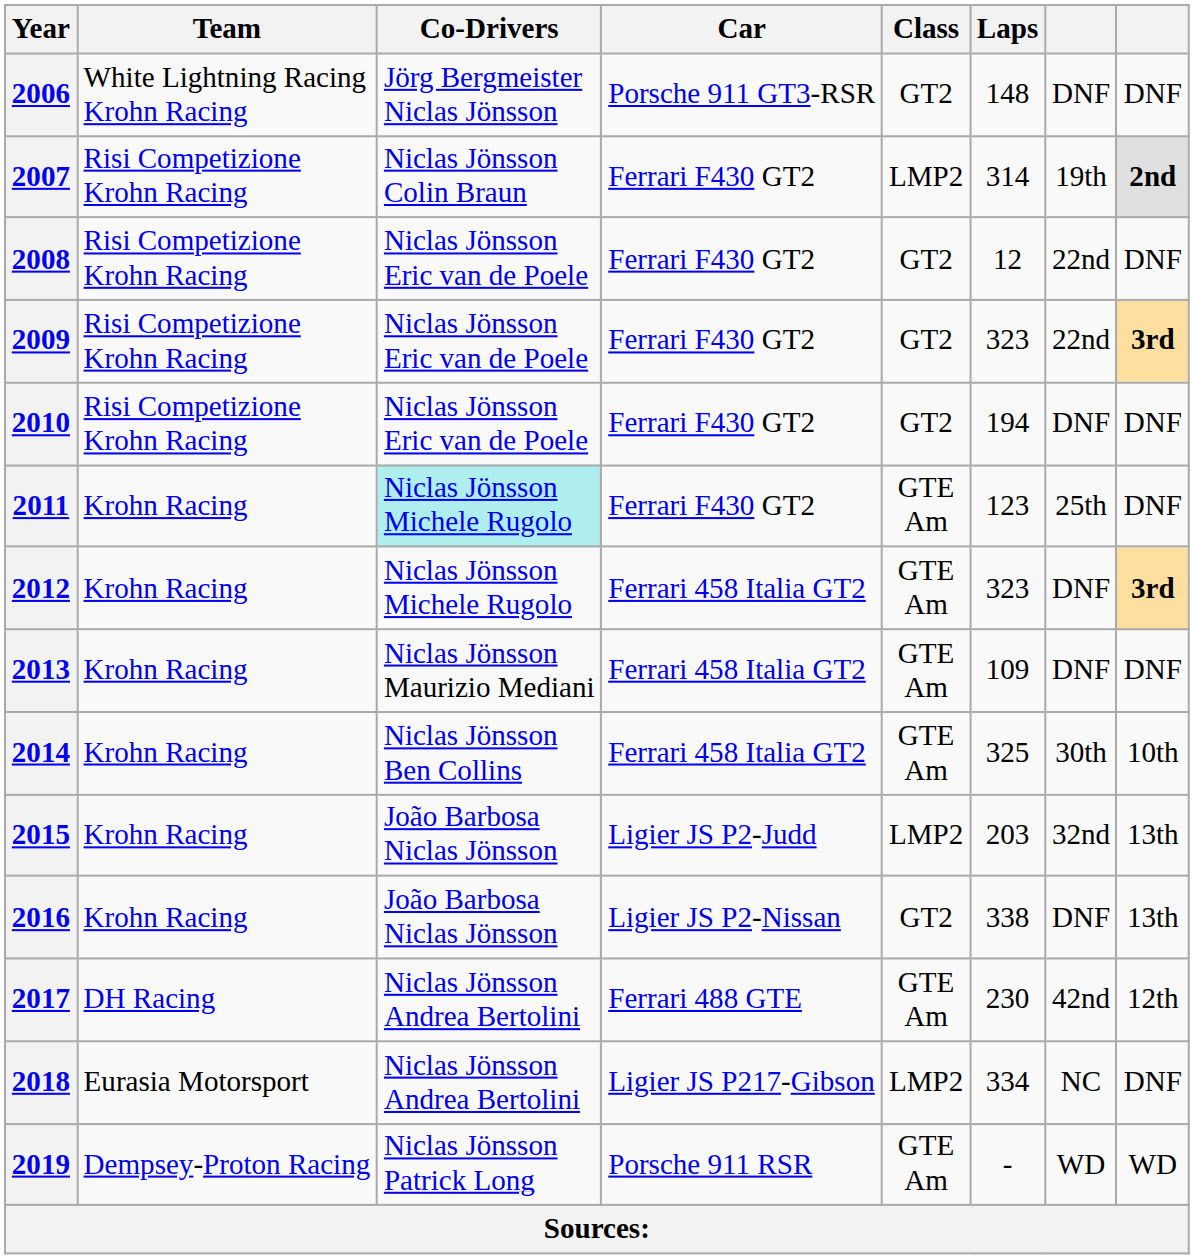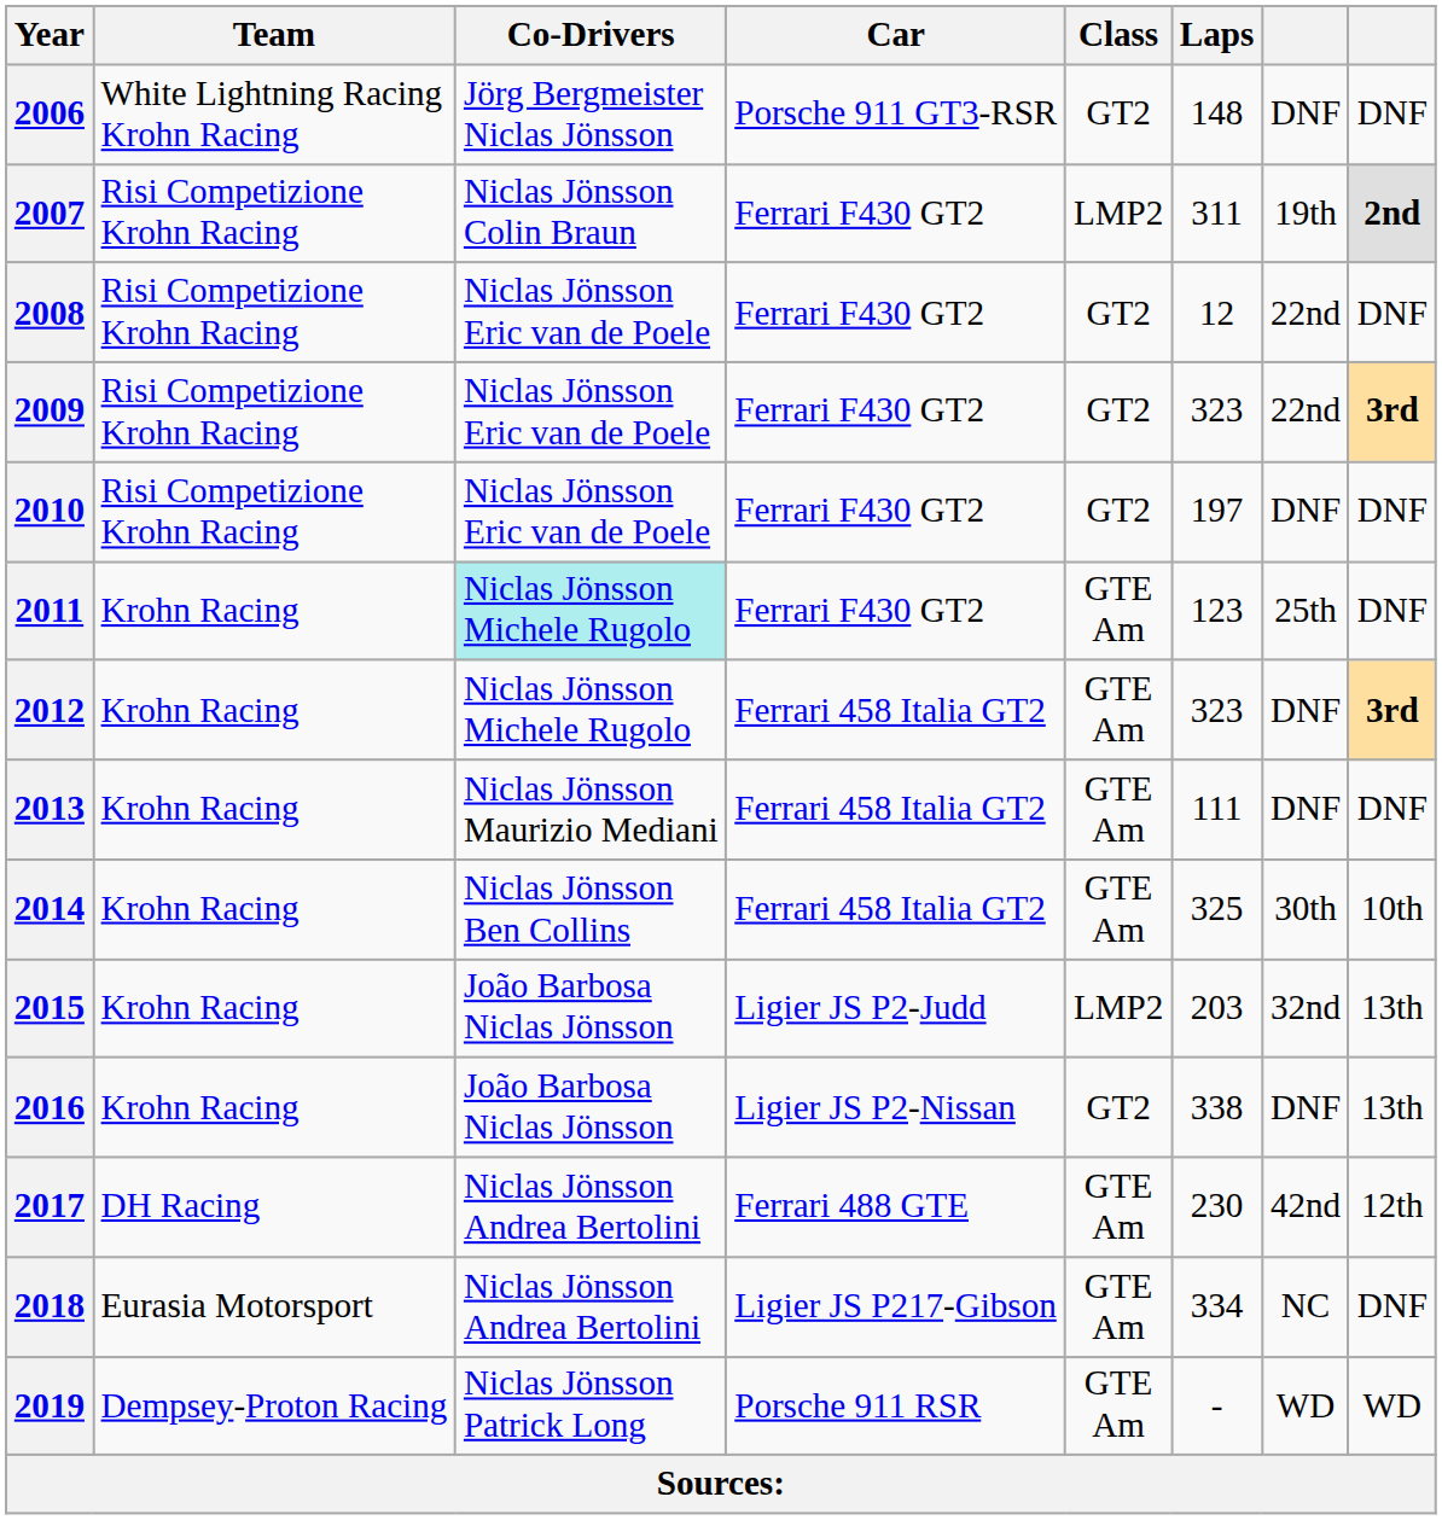2007 | Laps: 314 -> 311
2010 | Laps: 194 -> 197
2013 | Laps: 109 -> 111
2018 | Class: LMP2 -> GTE Am
